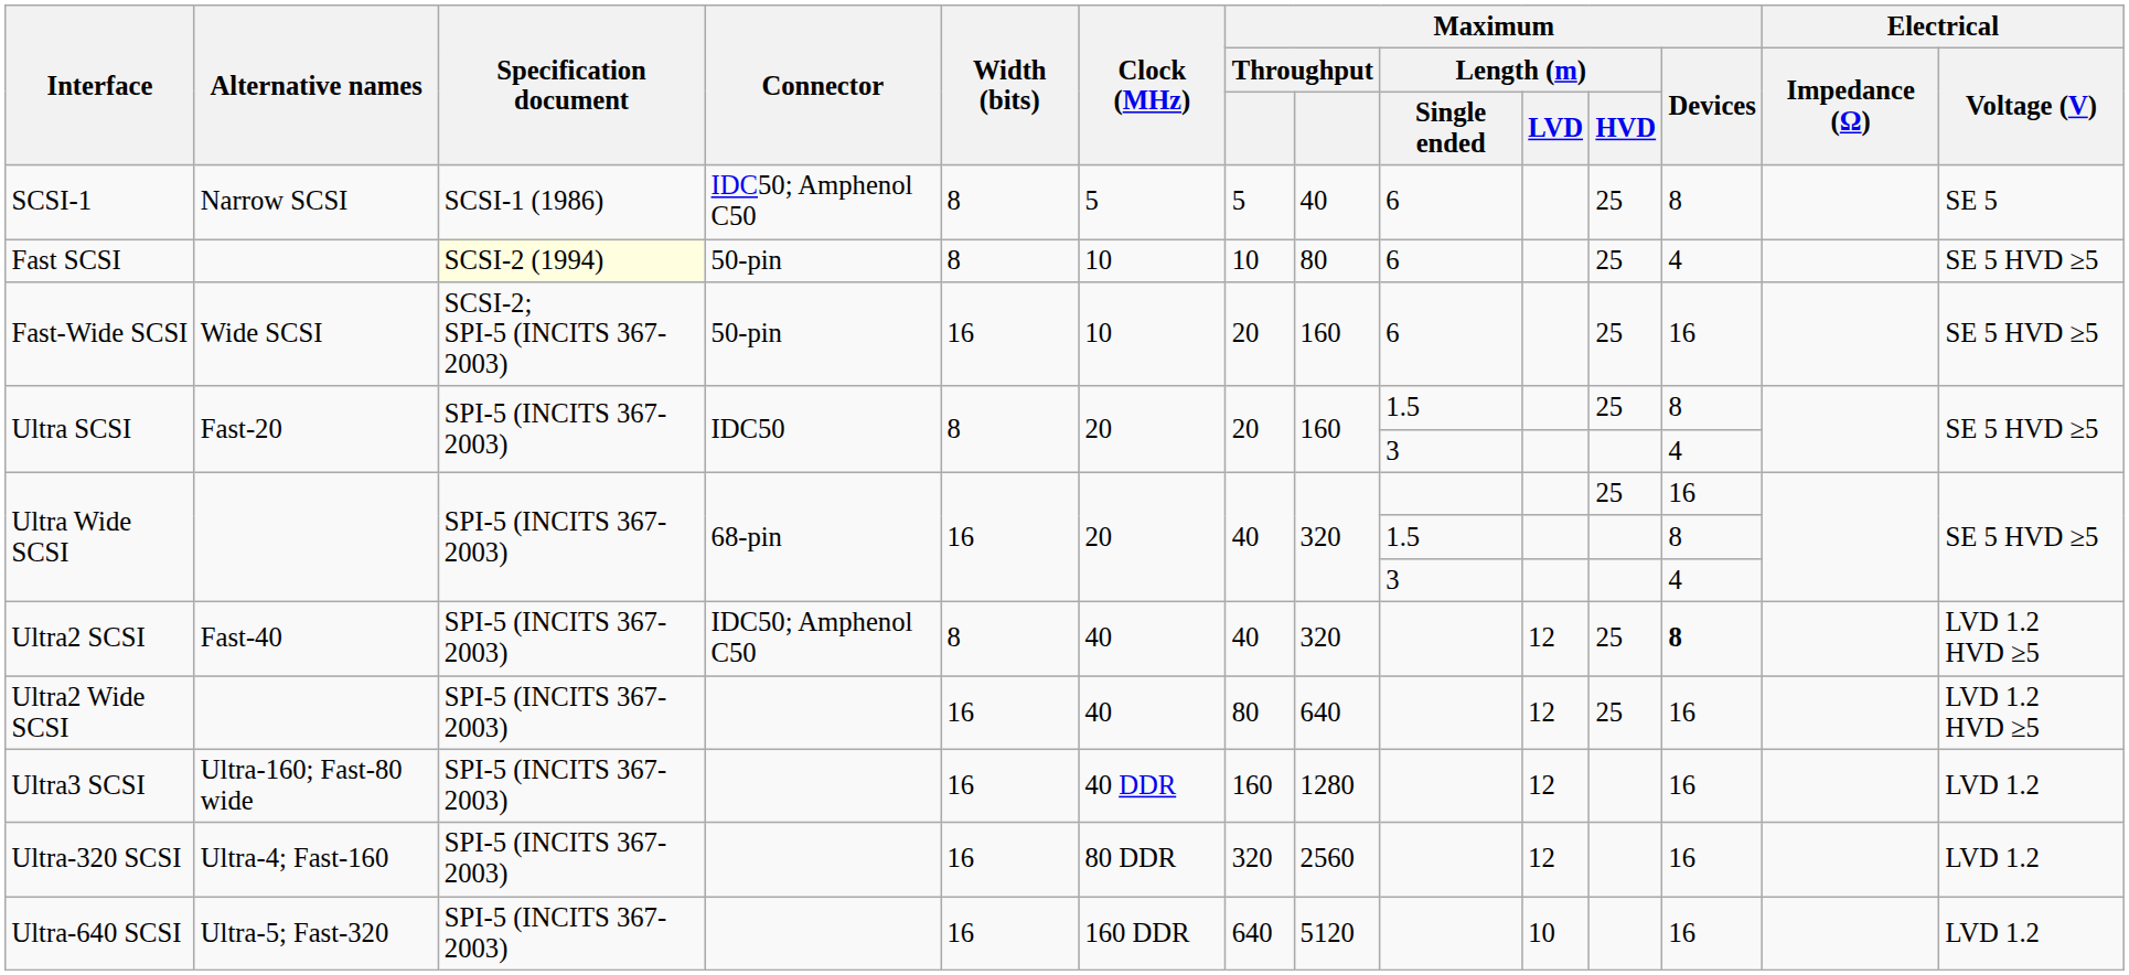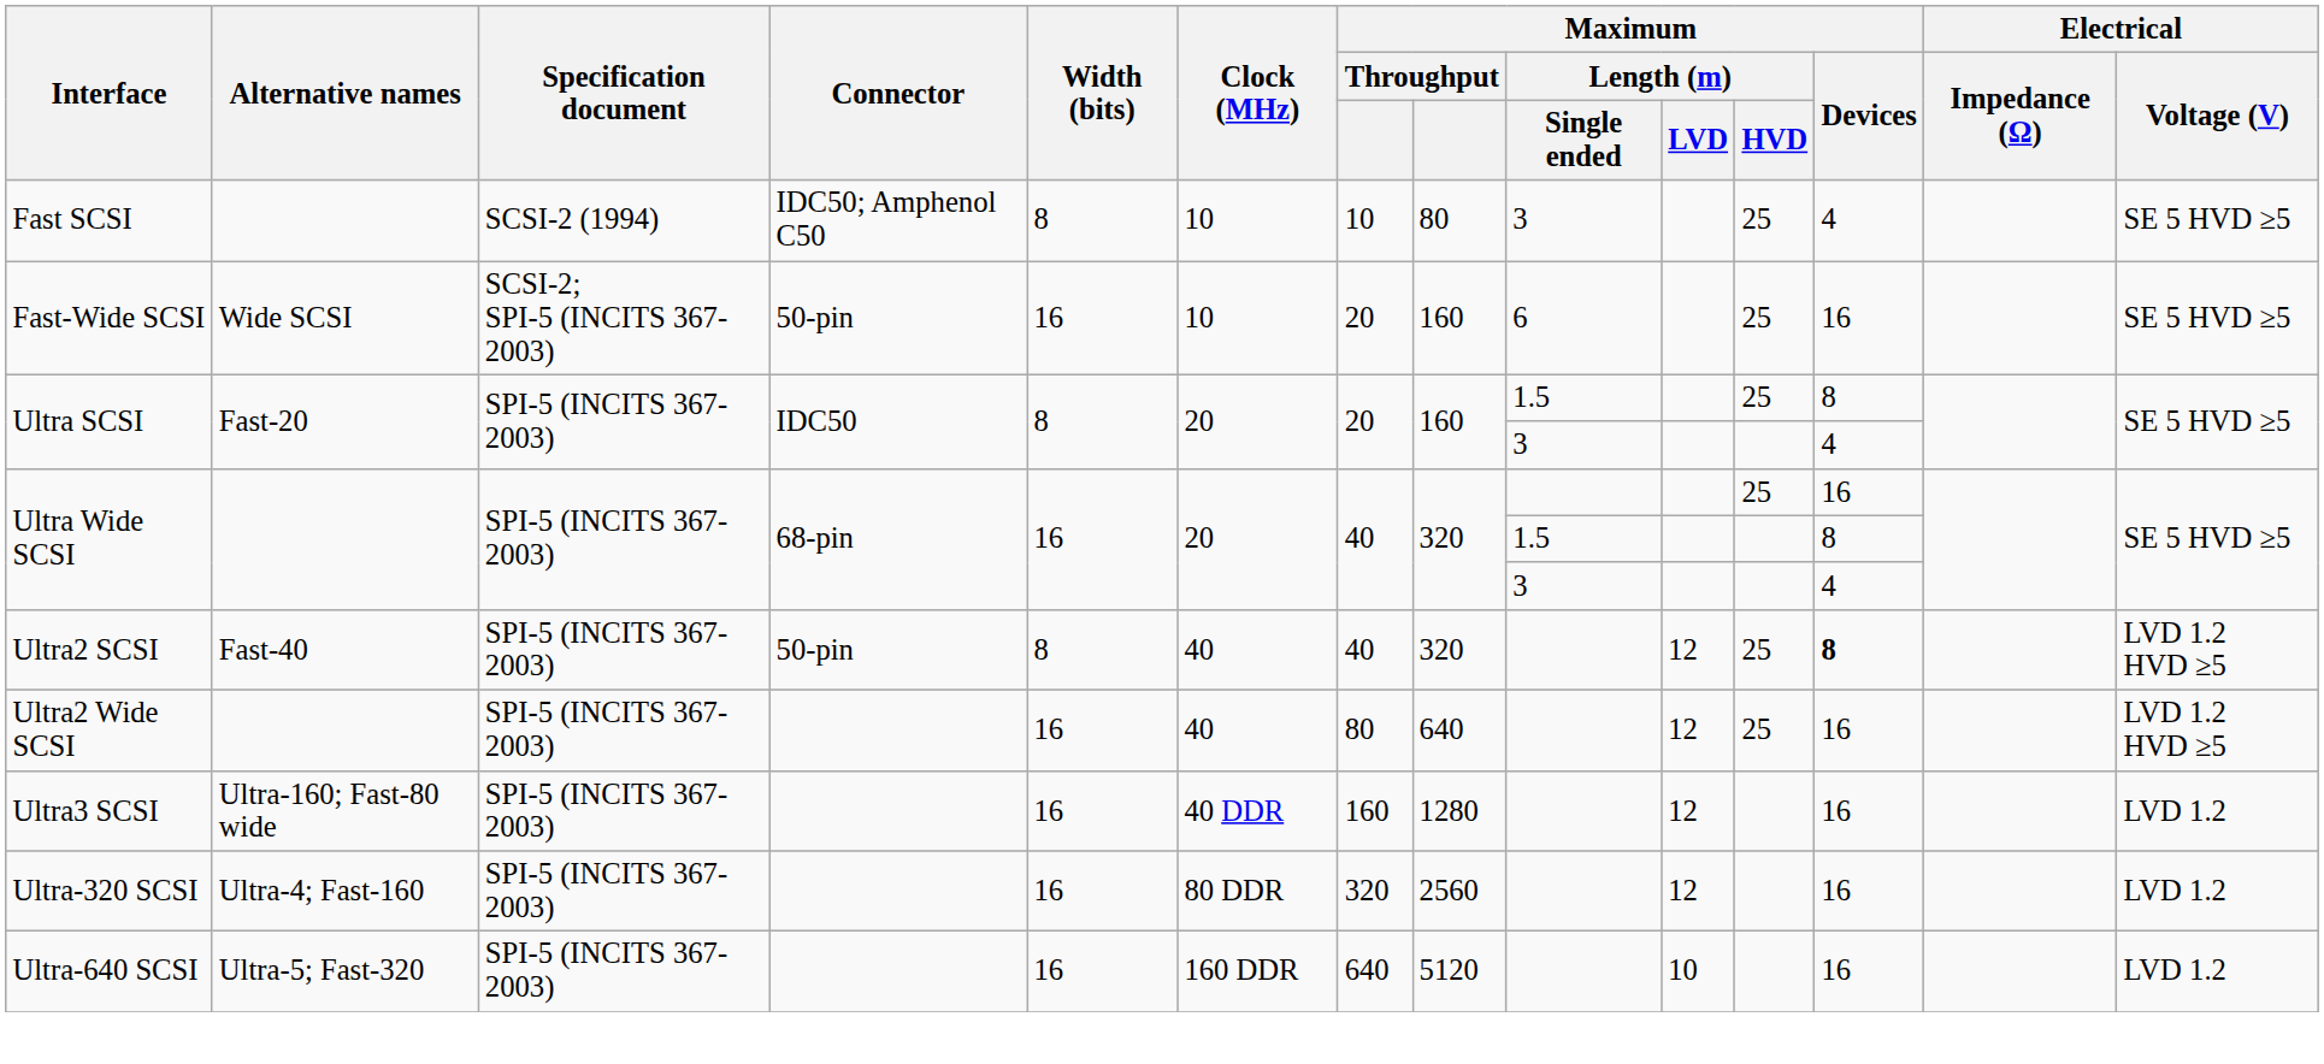- row: SCSI-1 | Narrow SCSI | SCSI-1 (1986) | IDC50; Amphenol C50 | 8 | 5 | 5 | 40 | 6 | 25 | 8 | SE 5
Fast SCSI | Specification document: lightyellow background -> no background
Fast SCSI | Connector: 50-pin -> IDC50; Amphenol C50
Fast SCSI | Maximum / Length (m) / Single ended: 6 -> 3
Ultra2 SCSI | Connector: IDC50; Amphenol C50 -> 50-pin
